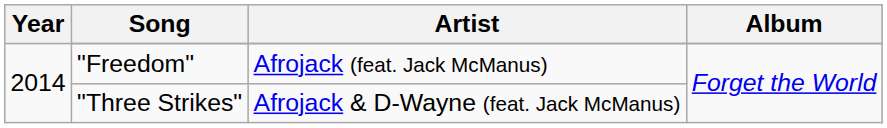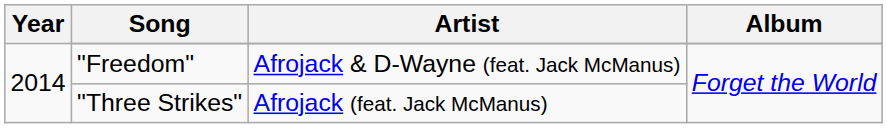"Freedom" | Artist: Afrojack (feat. Jack McManus) -> Afrojack & D-Wayne (feat. Jack McManus)
"Three Strikes" | Artist: Afrojack & D-Wayne (feat. Jack McManus) -> Afrojack (feat. Jack McManus)
